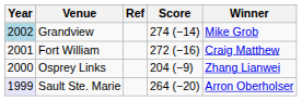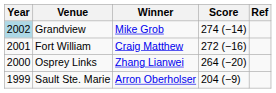columns swapped: Winner <-> Ref
Osprey Links | Score: 204 (−9) -> 264 (−20)
Sault Ste. Marie | Year: lavender background -> no background
Sault Ste. Marie | Score: 264 (−20) -> 204 (−9)
